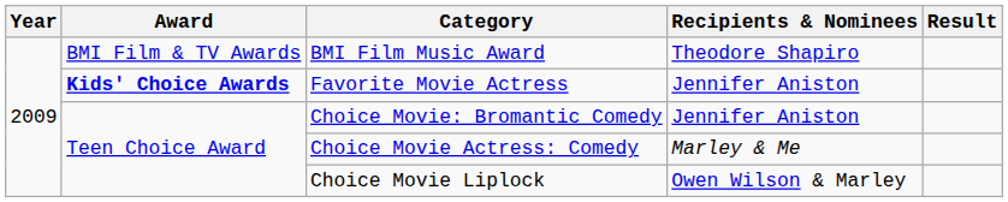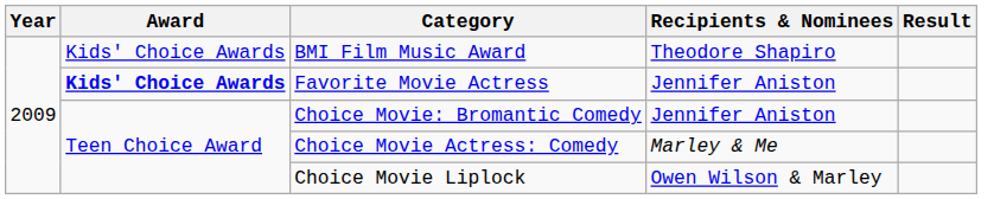BMI Film Music Award | Award: BMI Film & TV Awards -> Kids' Choice Awards
